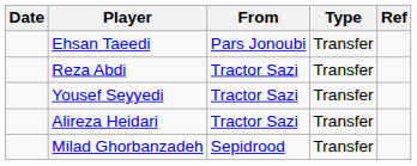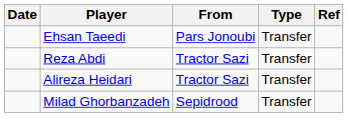- row: Yousef Seyyedi | Tractor Sazi | Transfer
